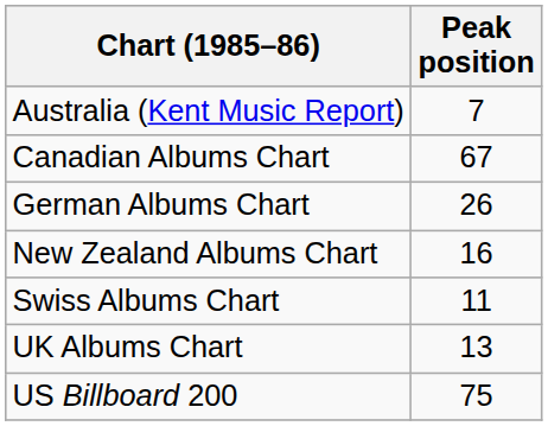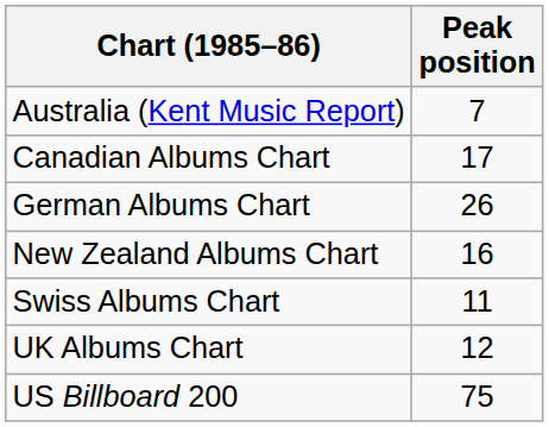Canadian Albums Chart | Peak position: 67 -> 17
UK Albums Chart | Peak position: 13 -> 12
